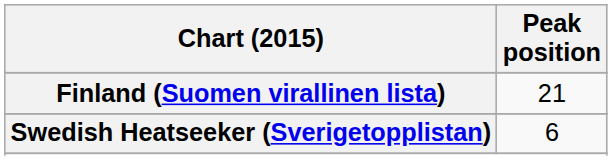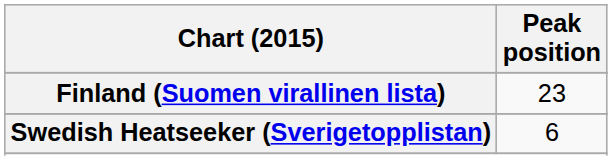Finland (Suomen virallinen lista) | Peak position: 21 -> 23
